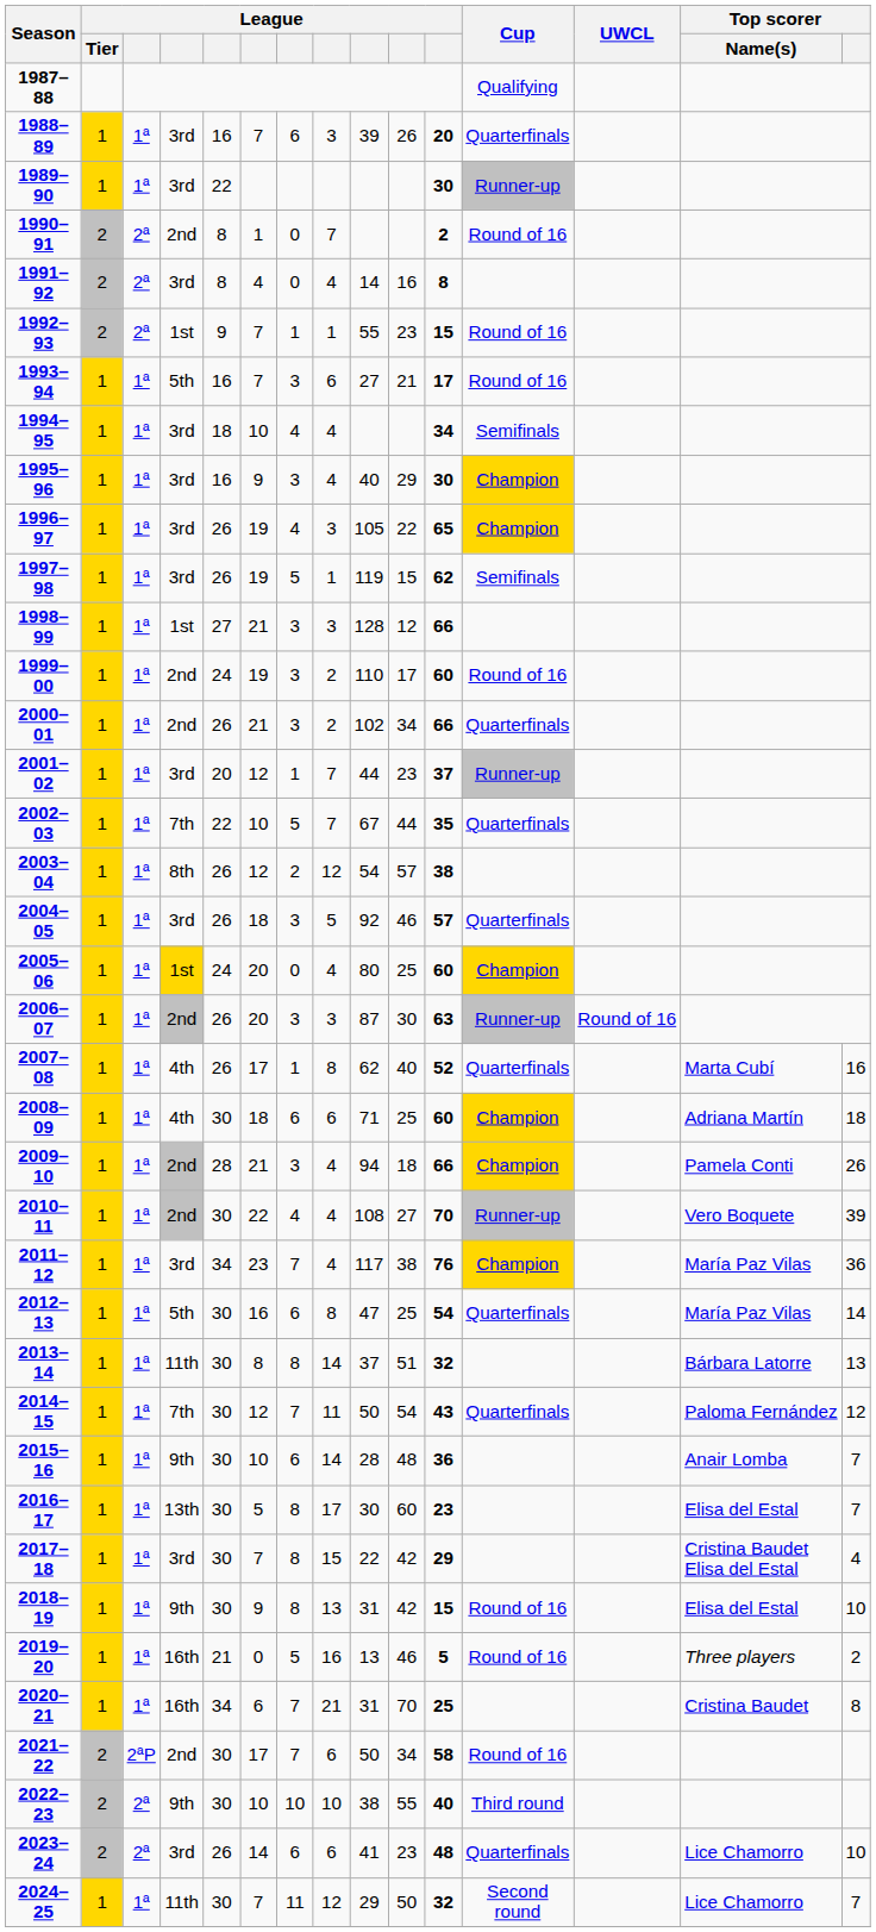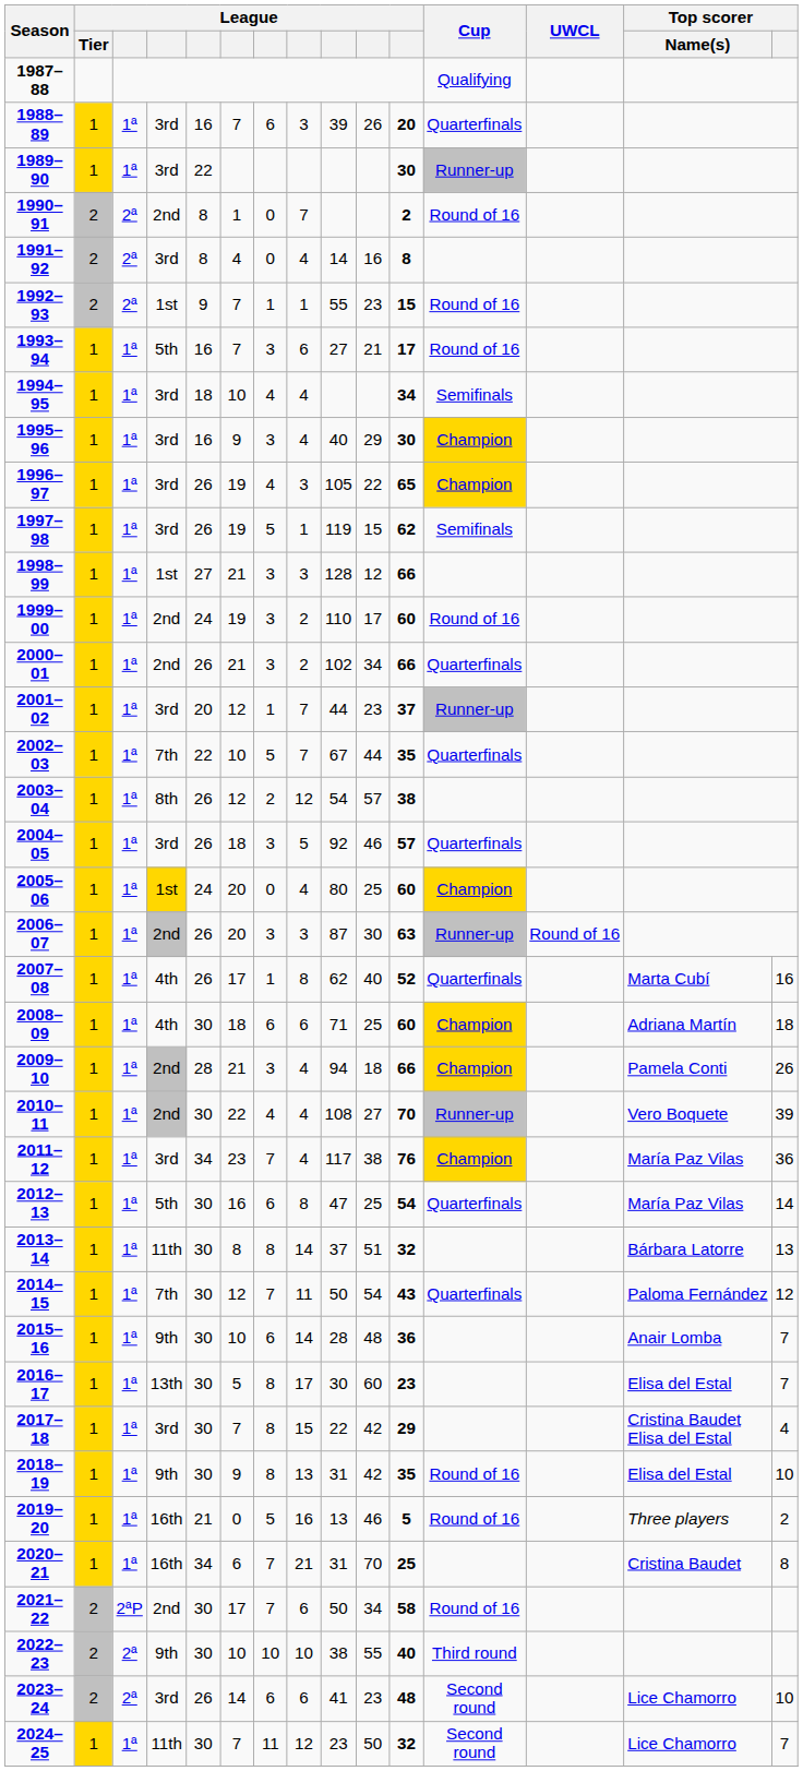2018–19 | column 11: 15 -> 35
2023–24 | Cup: Quarterfinals -> Second round
2024–25 | column 9: 29 -> 23
